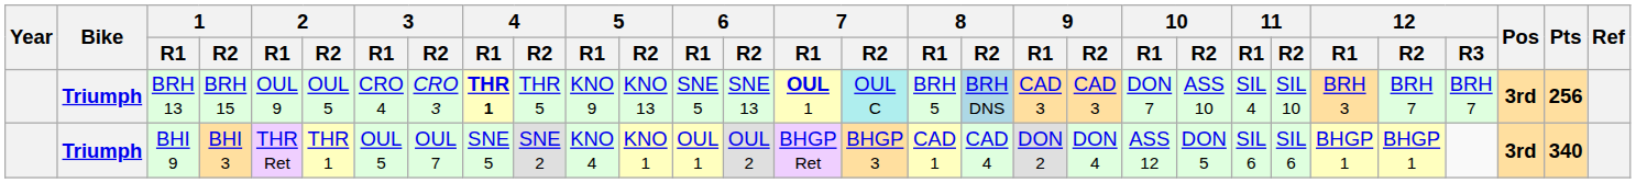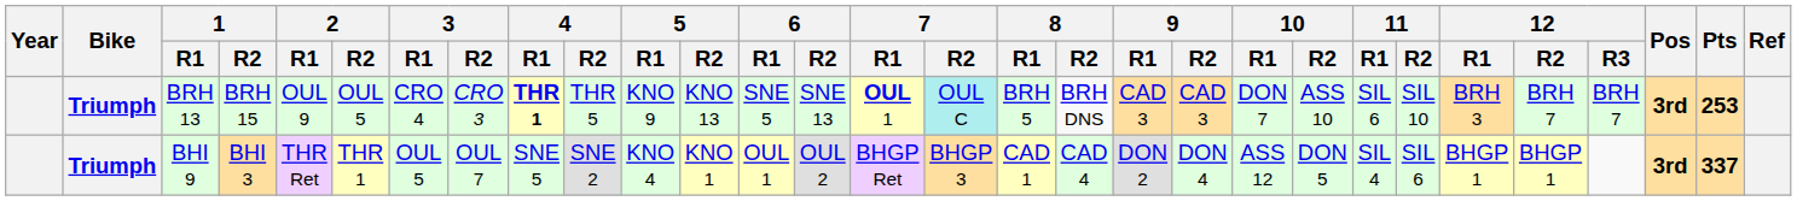BRH 13 | 8 / R2: lightblue background -> no background
BRH 13 | 11 / R1: SIL 4 -> SIL 6
BRH 13 | Pts: 256 -> 253
BHI 9 | 11 / R1: SIL 6 -> SIL 4
BHI 9 | Pts: 340 -> 337
